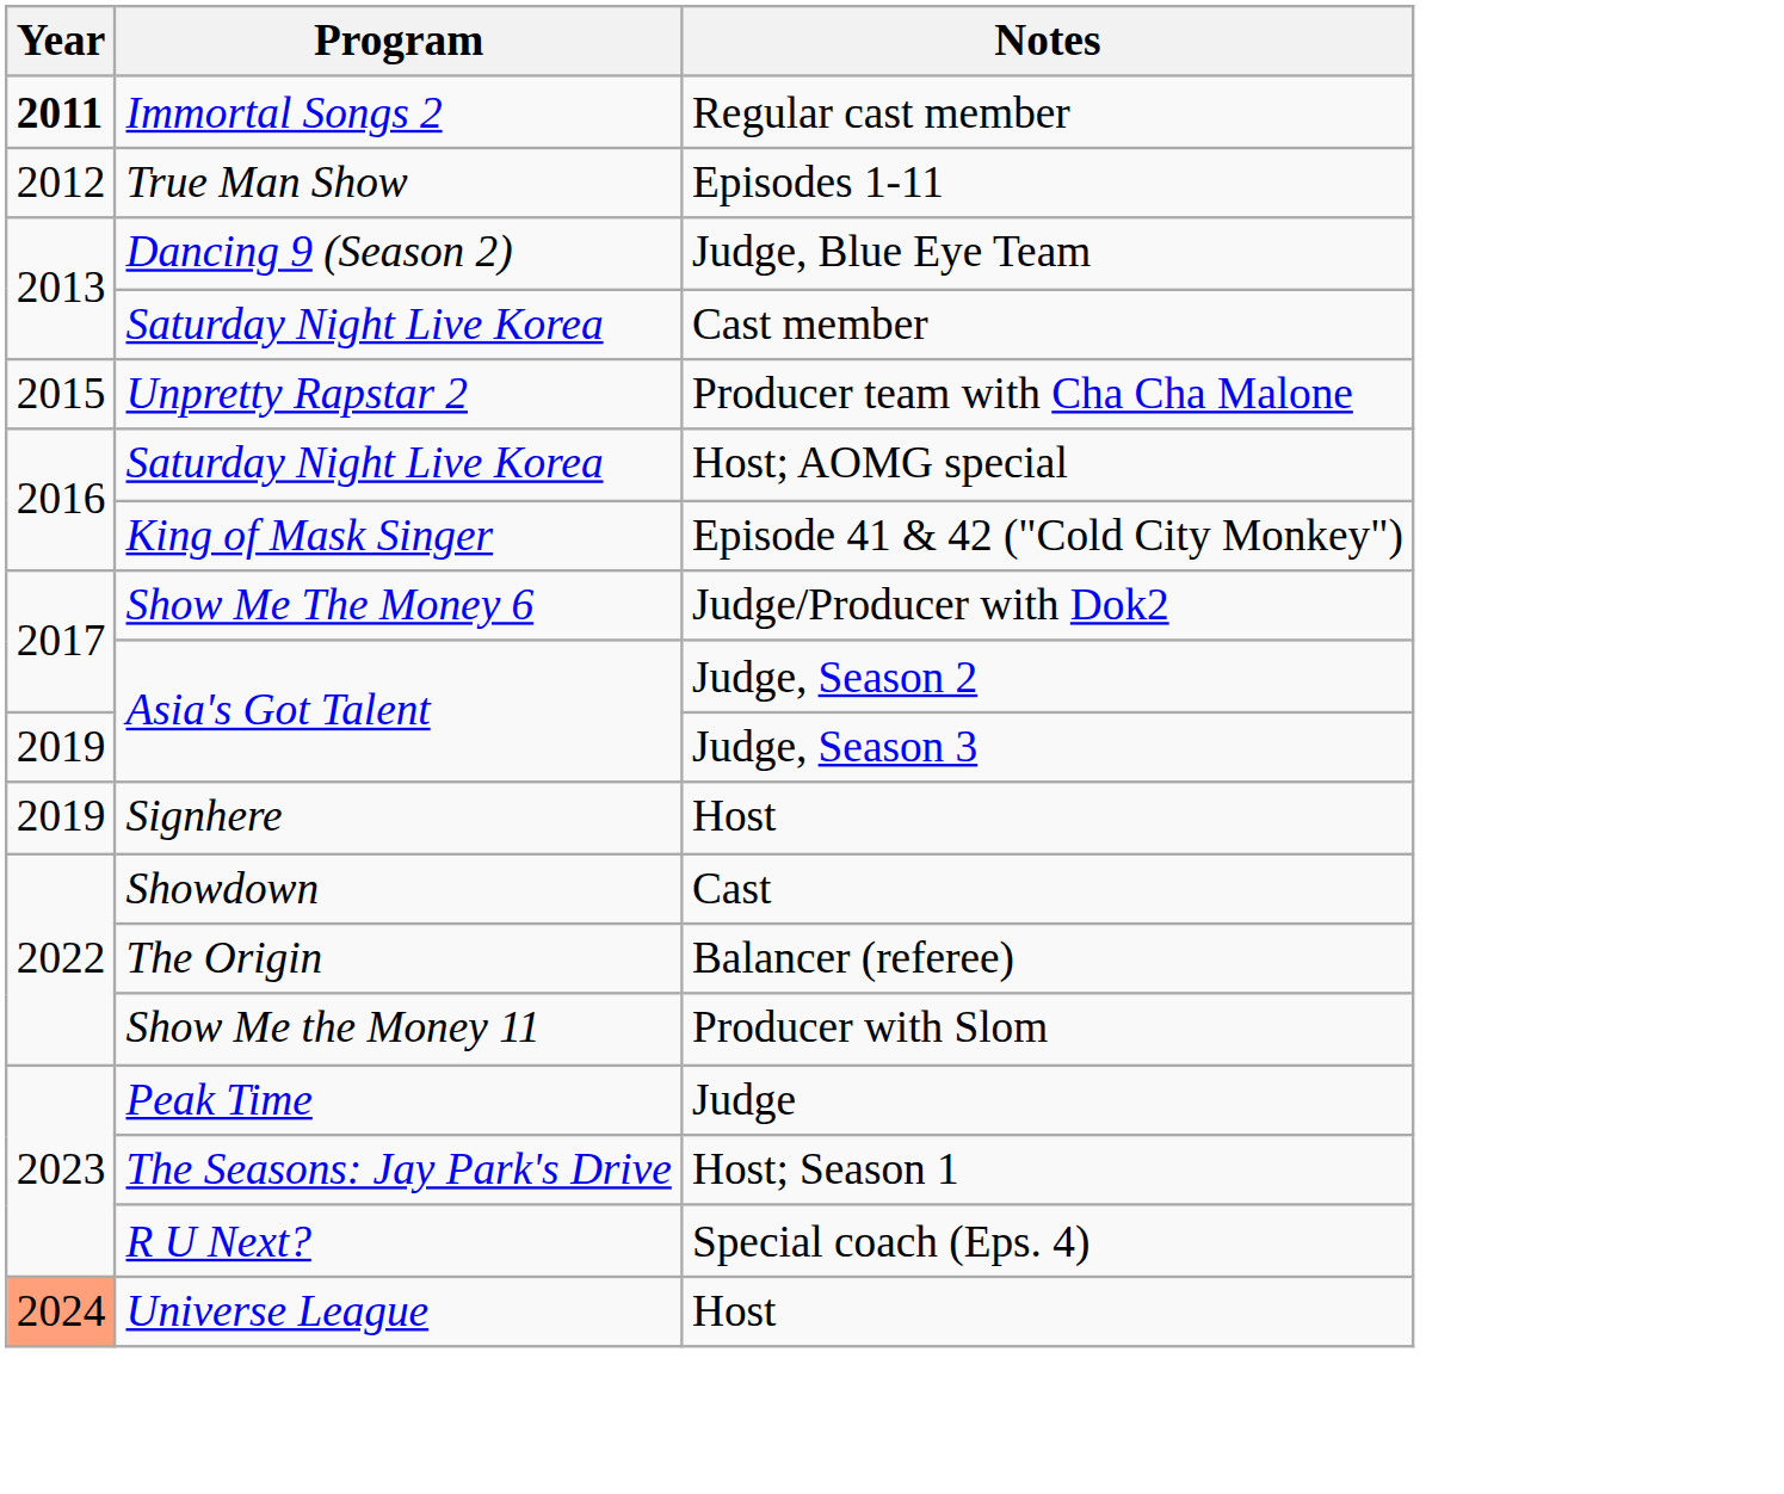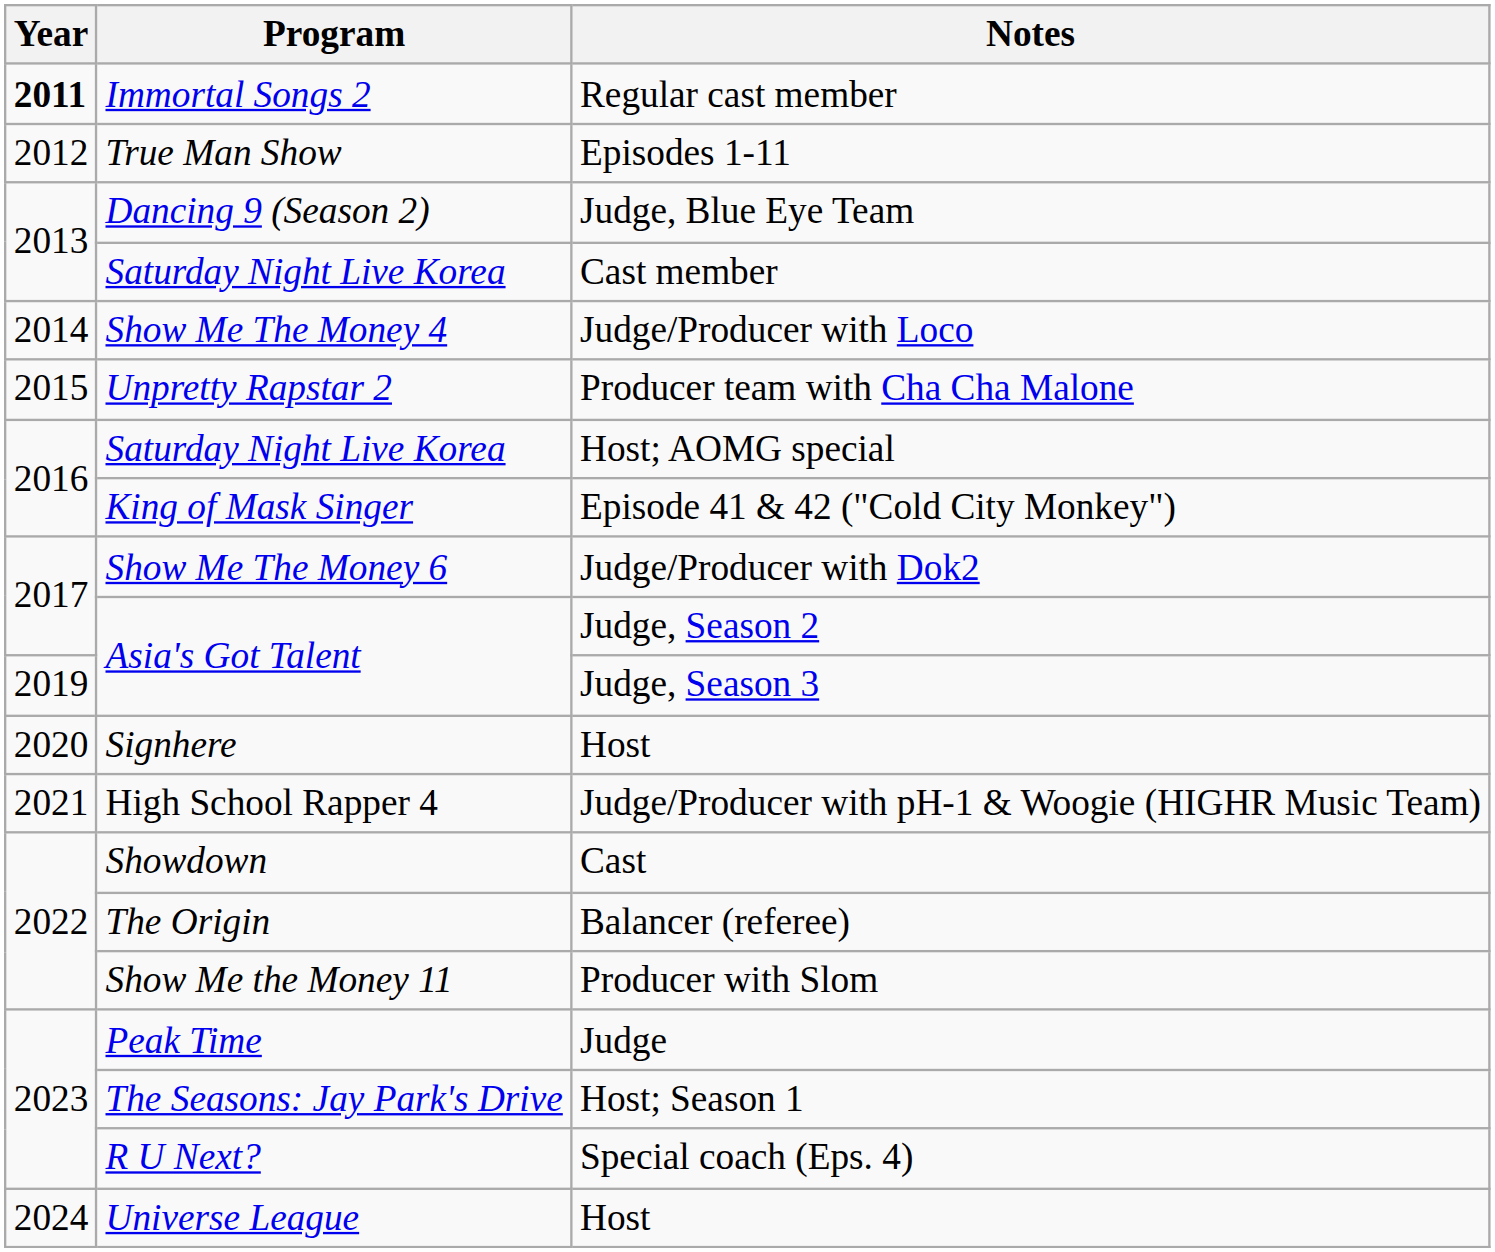+ row: 2014 | Show Me The Money 4 | Judge/Producer with Loco
Signhere / Host | Year: 2019 -> 2020
+ row: 2021 | High School Rapper 4 | Judge/Producer with pH-1 & Woogie (HIGHR Music Team)
Universe League / Host | Year: lightsalmon background -> no background
